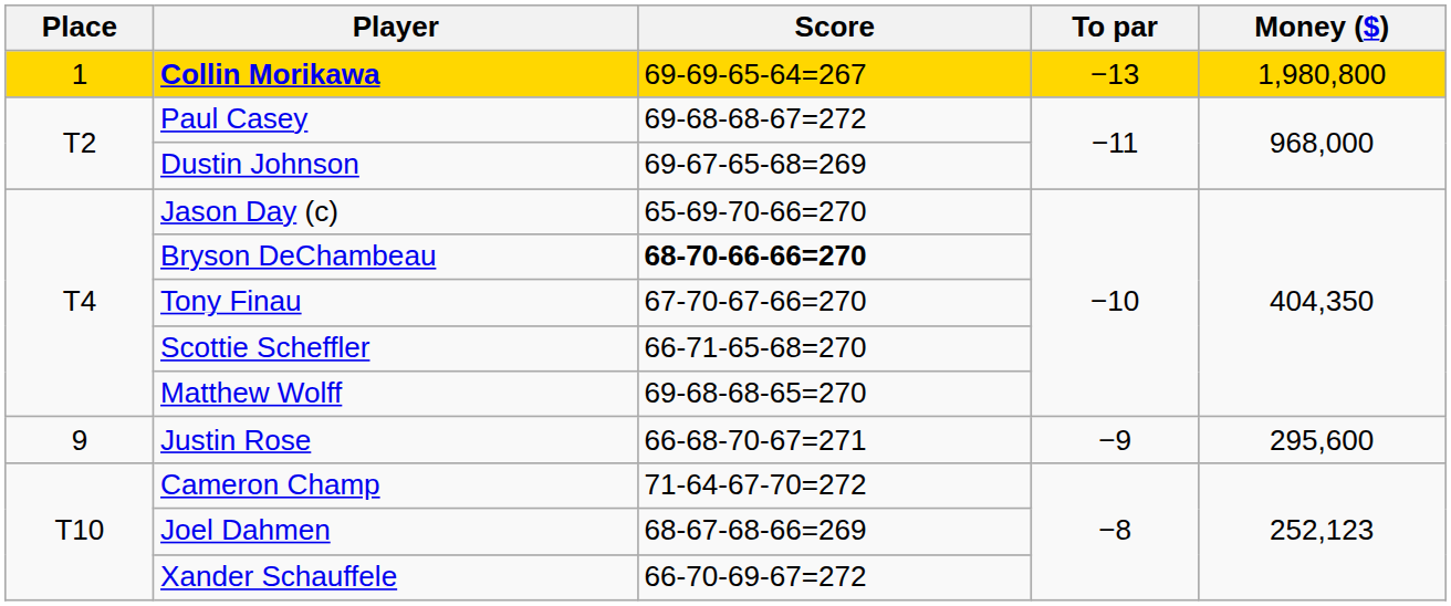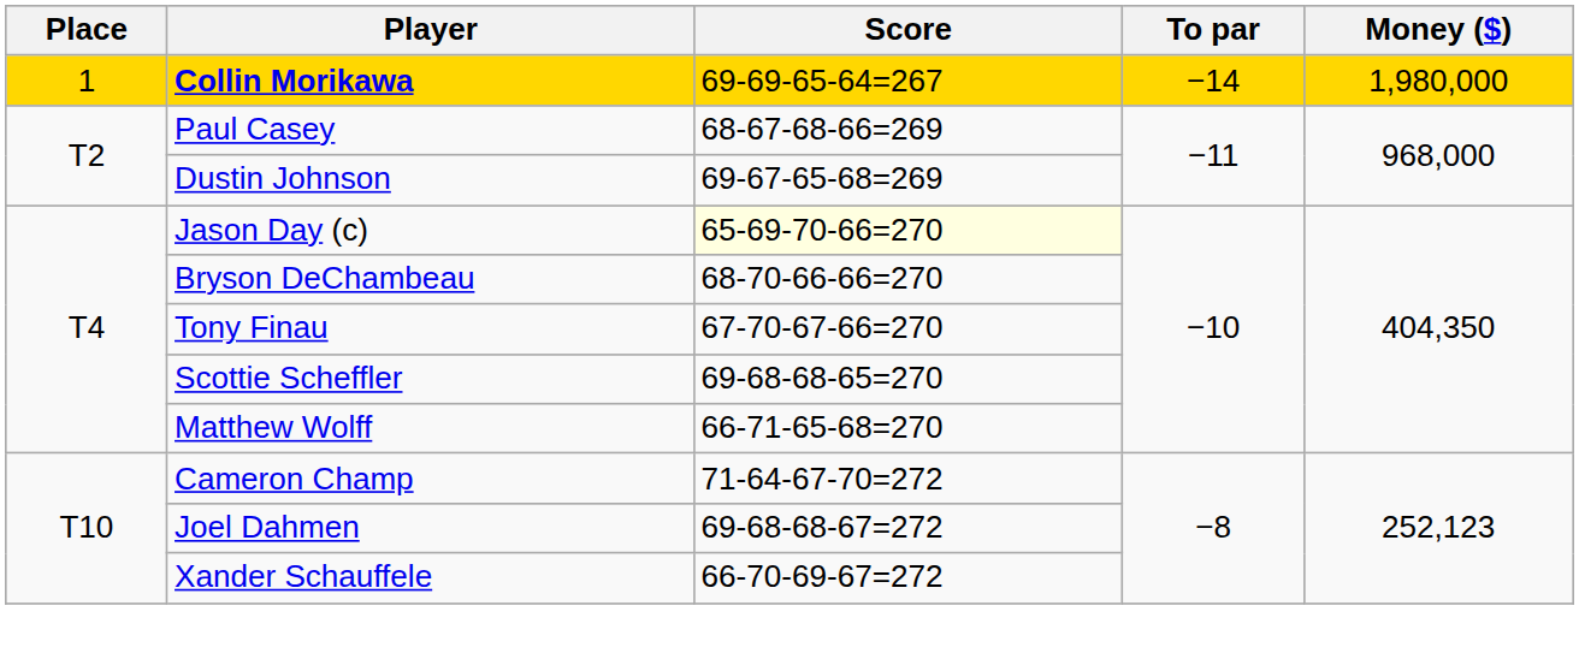Collin Morikawa | To par: −13 -> −14
Collin Morikawa | Money ($): 1,980,800 -> 1,980,000
Paul Casey | Score: 69-68-68-67=272 -> 68-67-68-66=269
Jason Day (c) | Score: no background -> lightyellow background
Bryson DeChambeau | Score: bold -> normal
Scottie Scheffler | Score: 66-71-65-68=270 -> 69-68-68-65=270
Matthew Wolff | Score: 69-68-68-65=270 -> 66-71-65-68=270
- row: 9 | Justin Rose | 66-68-70-67=271 | −9 | 295,600
Joel Dahmen | Score: 68-67-68-66=269 -> 69-68-68-67=272
